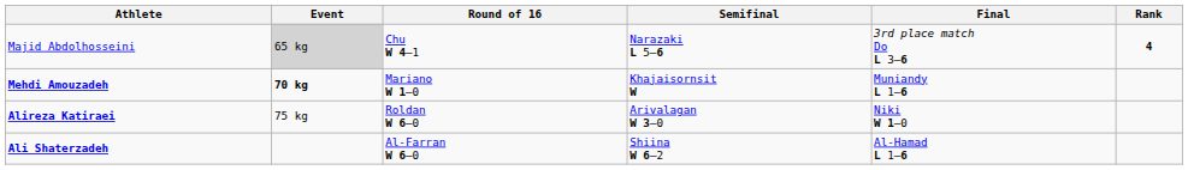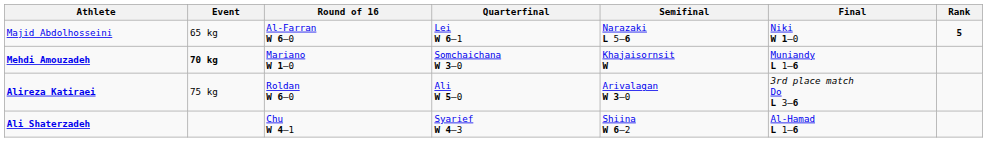+ column: Quarterfinal | Lei W 6–1 | Somchaichana W 3–0 | Ali W 5–0 | Syarief W 4–3
Majid Abdolhosseini | Event: lightgrey background -> no background
Majid Abdolhosseini | Round of 16: Chu W 4–1 -> Al-Farran W 6–0
Majid Abdolhosseini | Final: 3rd place match Do L 3–6 -> Niki W 1–0
Majid Abdolhosseini | Rank: 4 -> 5
Alireza Katiraei | Final: Niki W 1–0 -> 3rd place match Do L 3–6
Ali Shaterzadeh | Round of 16: Al-Farran W 6–0 -> Chu W 4–1
